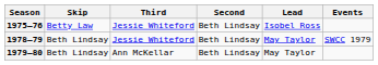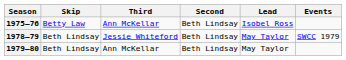1975–76 | Third: Jessie Whiteford -> Ann McKellar
